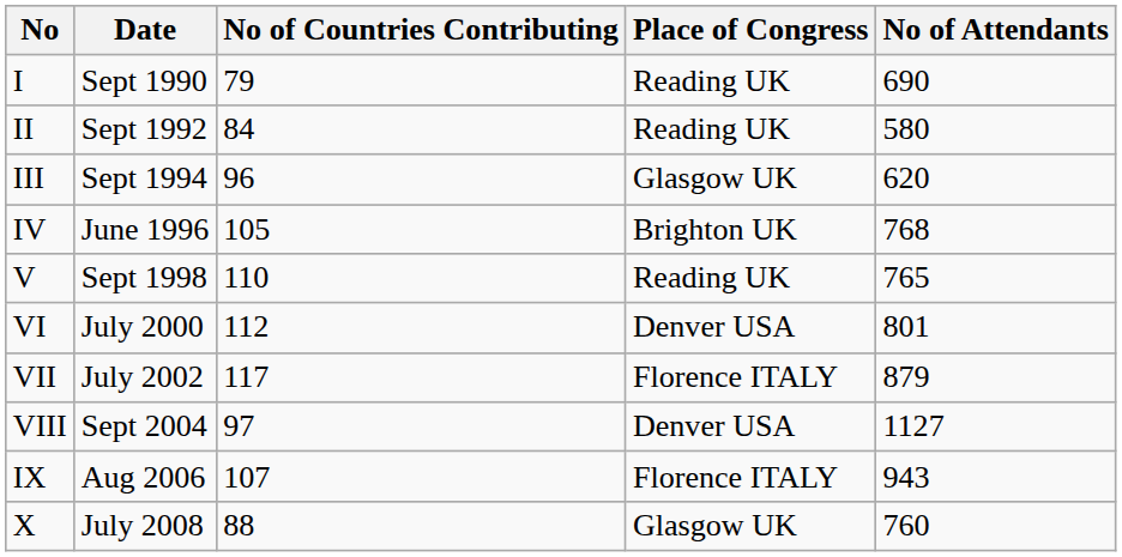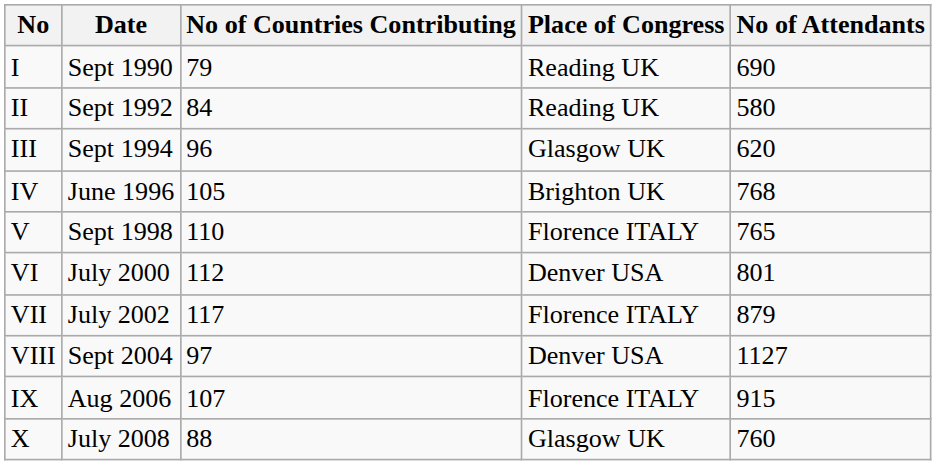V | Place of Congress: Reading UK -> Florence ITALY
IX | No of Attendants: 943 -> 915
